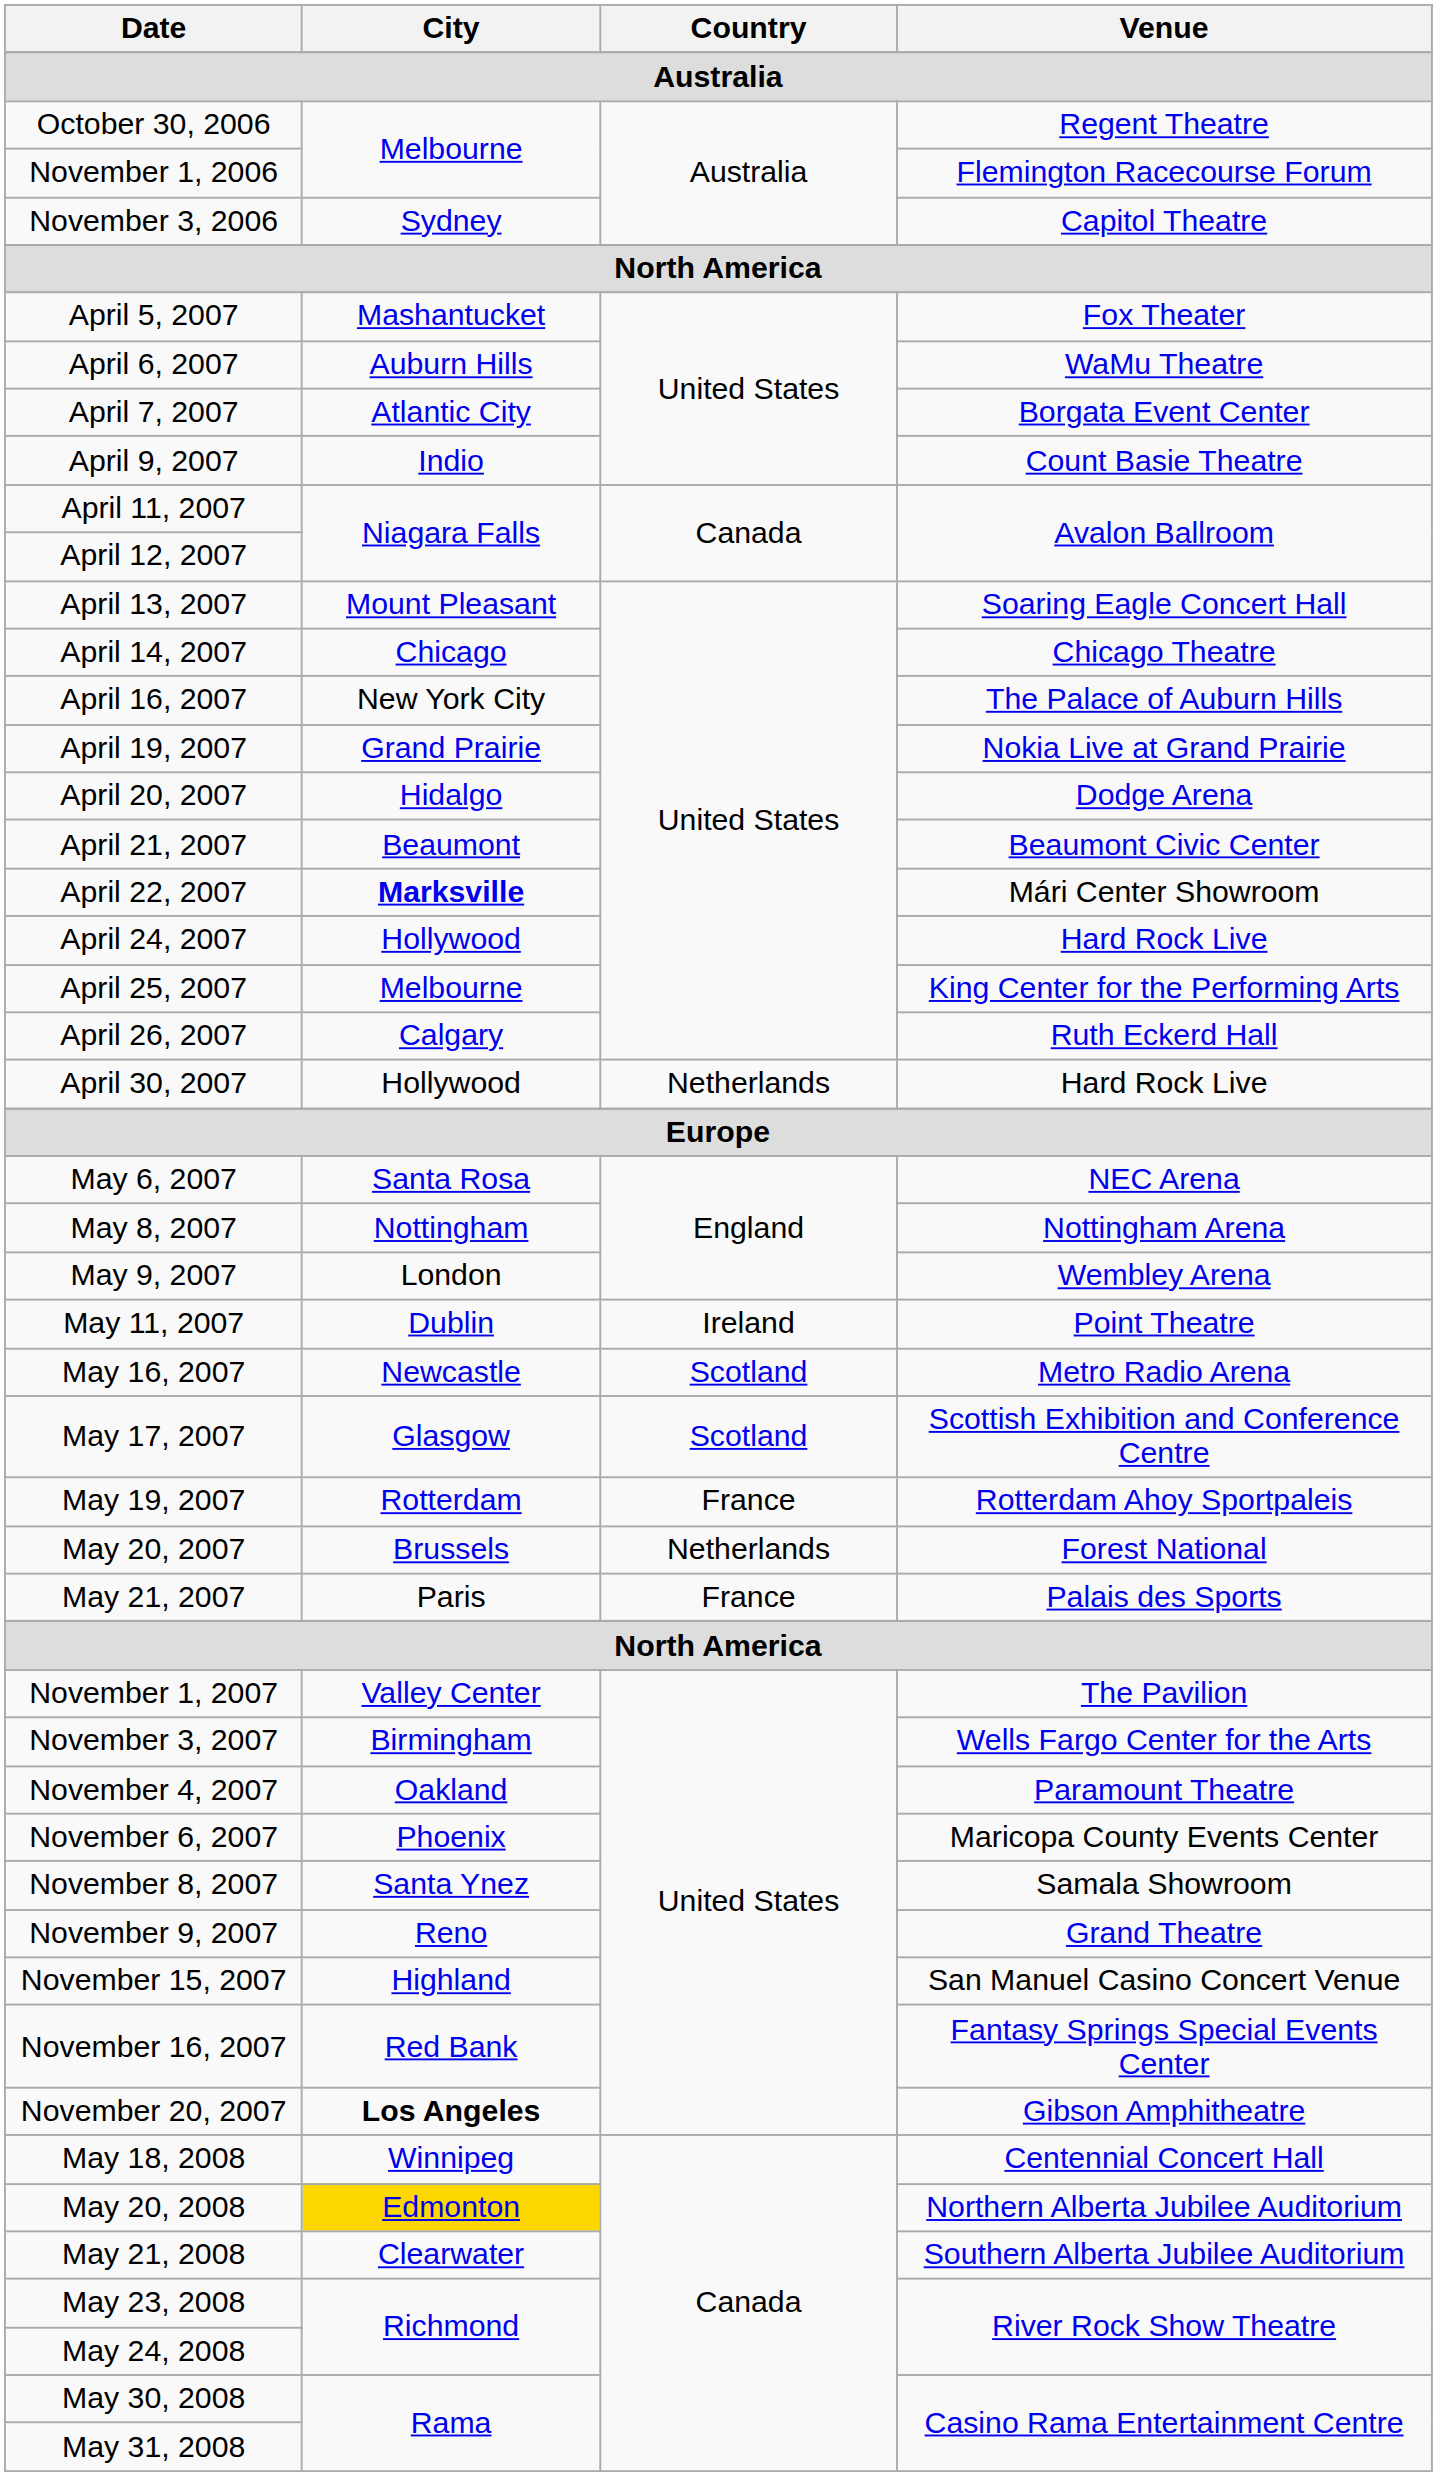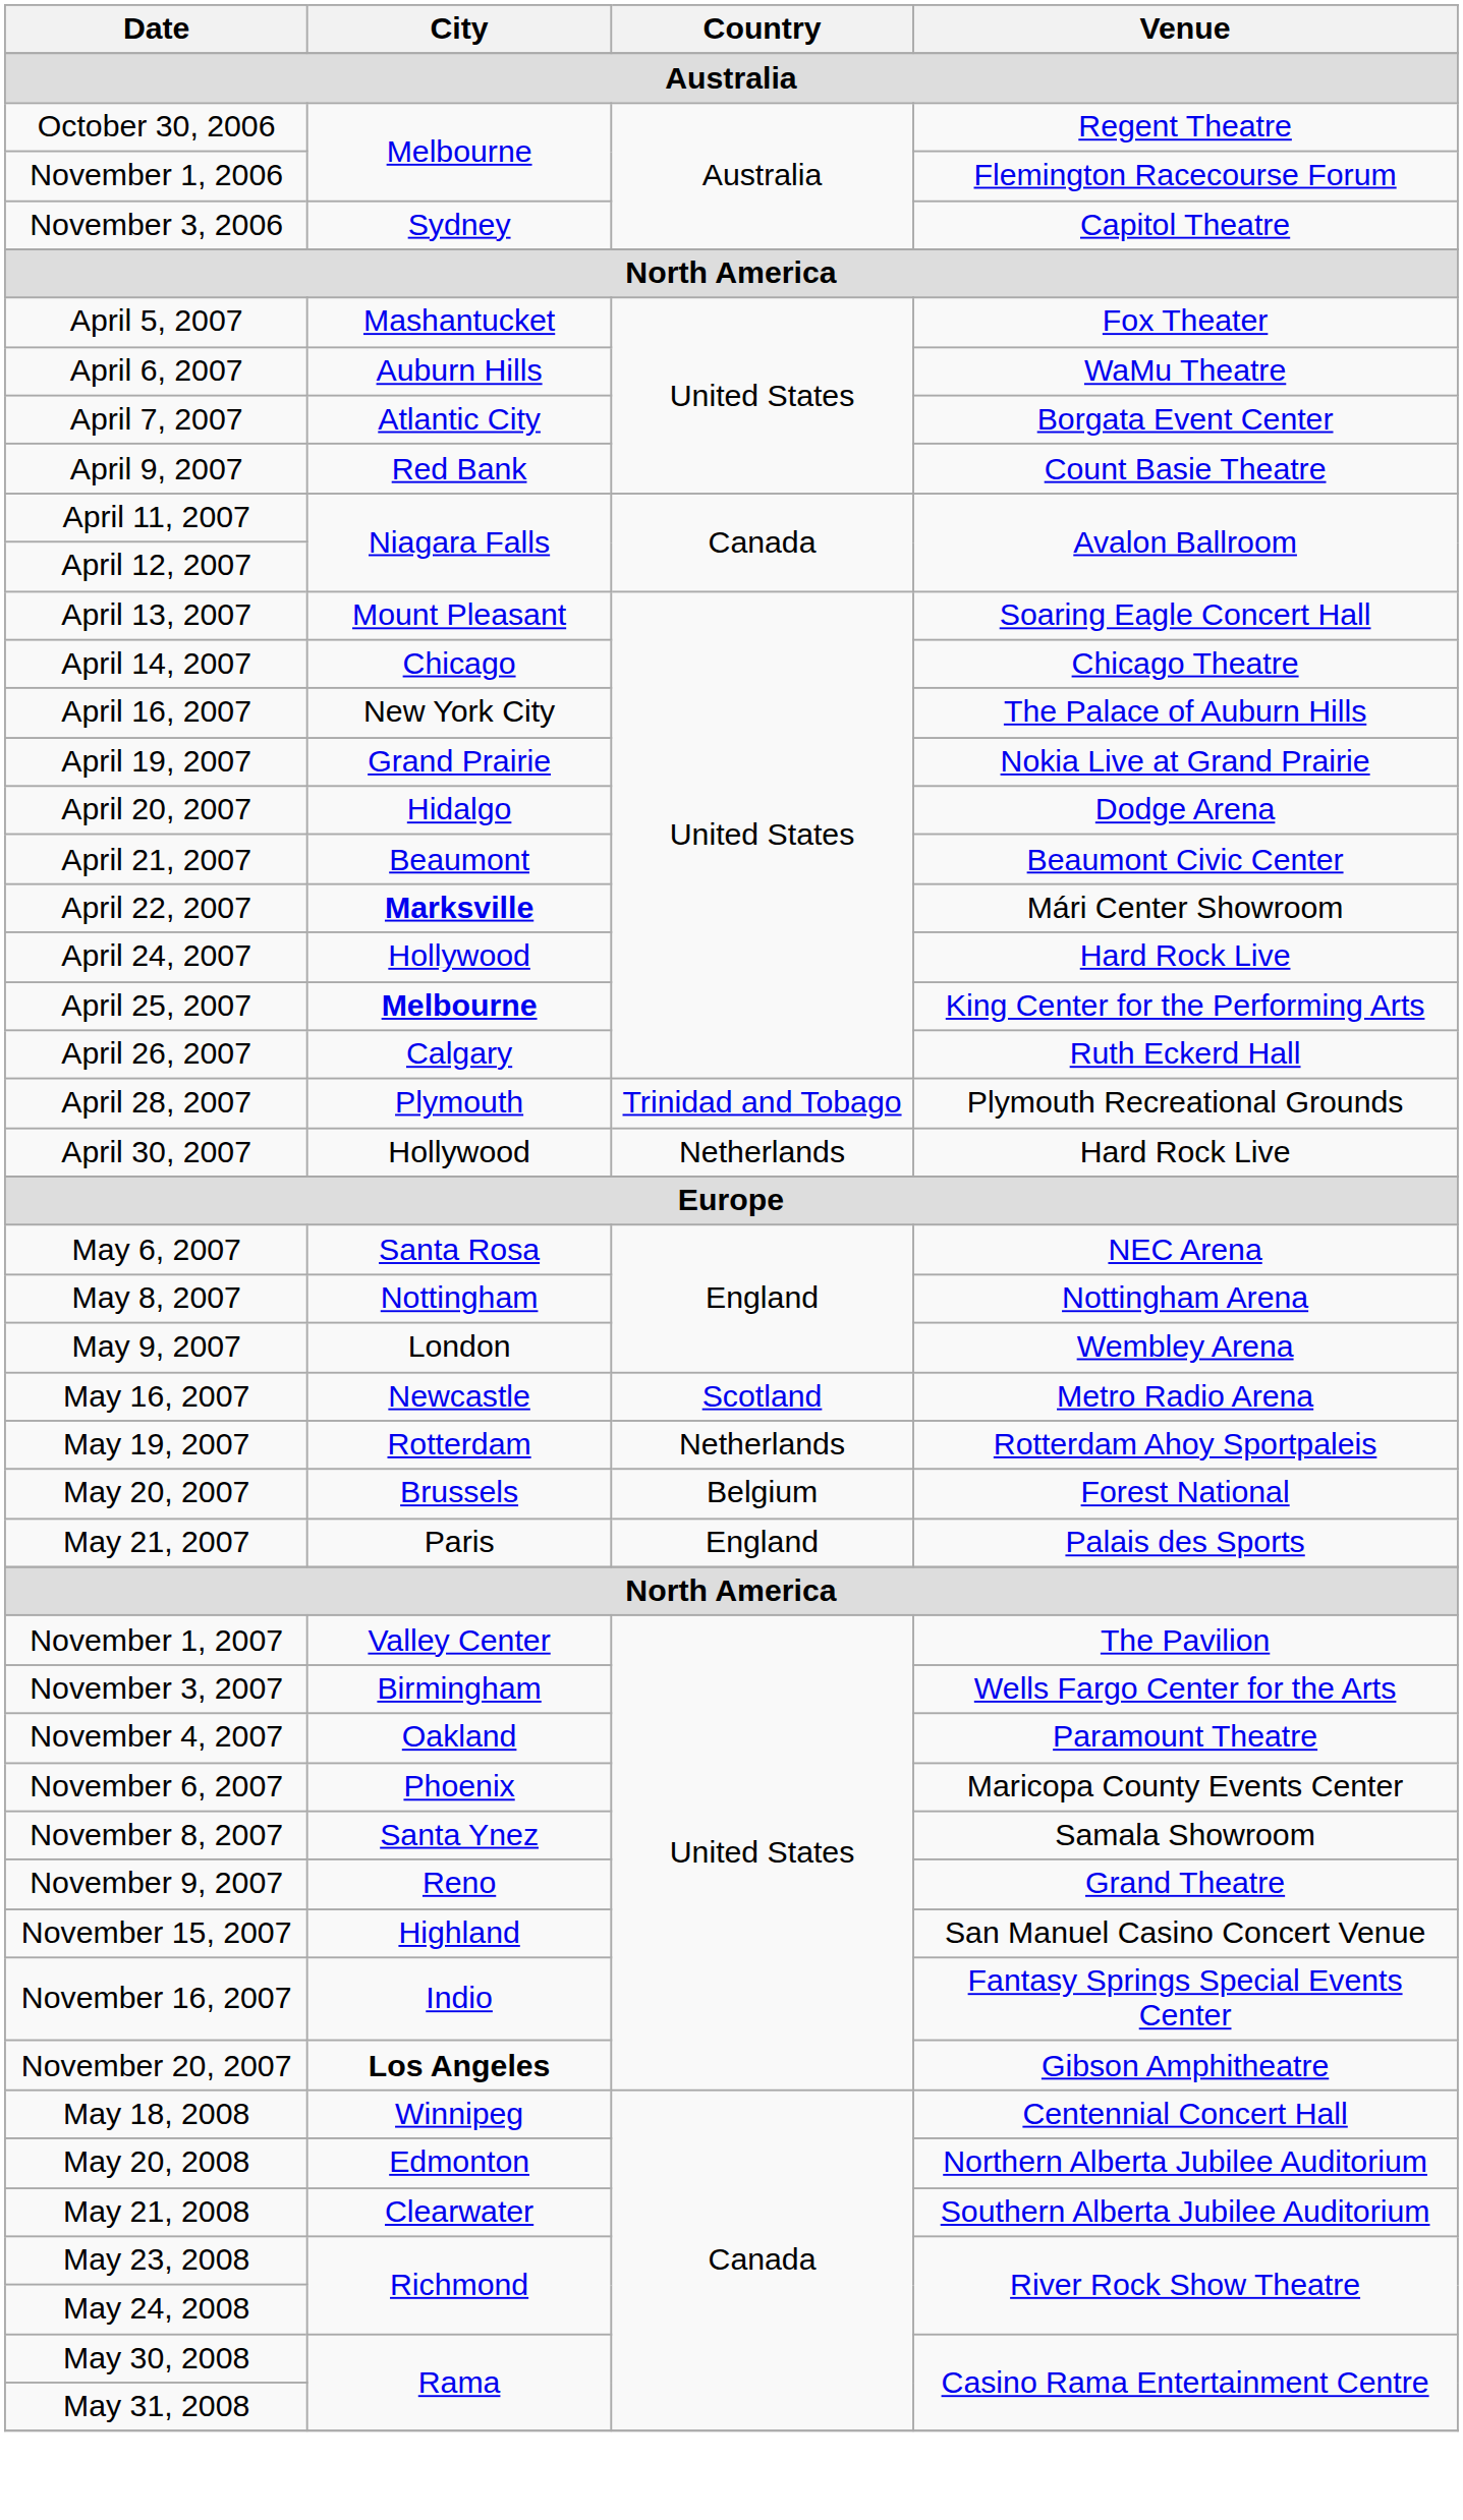April 9, 2007 | City: Indio -> Red Bank
April 25, 2007 | City: normal -> bold
+ row: April 28, 2007 | Plymouth | Trinidad and Tobago | Plymouth Recreational Grounds
- row: May 11, 2007 | Dublin | Ireland | Point Theatre
- row: May 17, 2007 | Glasgow | Scotland | Scottish Exhibition and Conference Centre
May 19, 2007 | Country: France -> Netherlands
May 20, 2007 | Country: Netherlands -> Belgium
May 21, 2007 | Country: France -> England
November 16, 2007 | City: Red Bank -> Indio
May 20, 2008 | City: gold background -> no background
